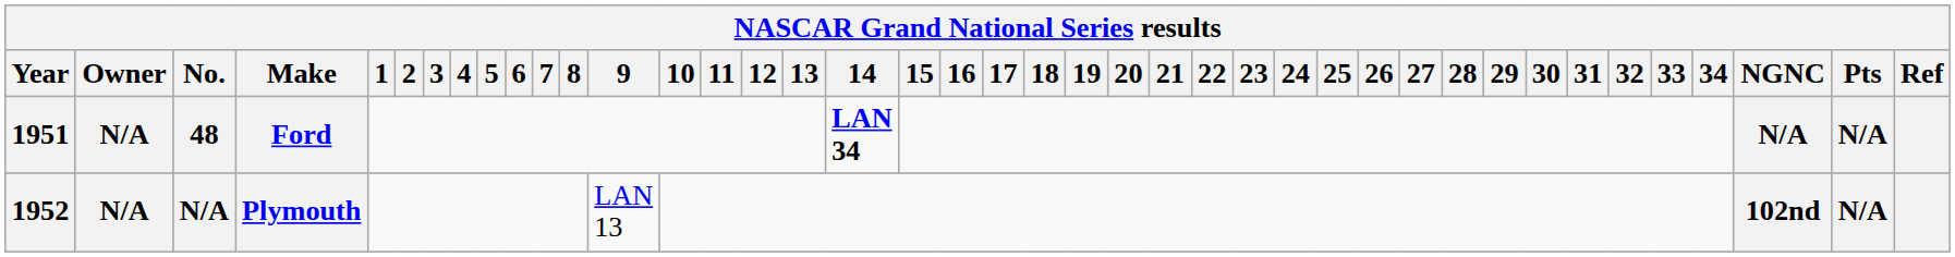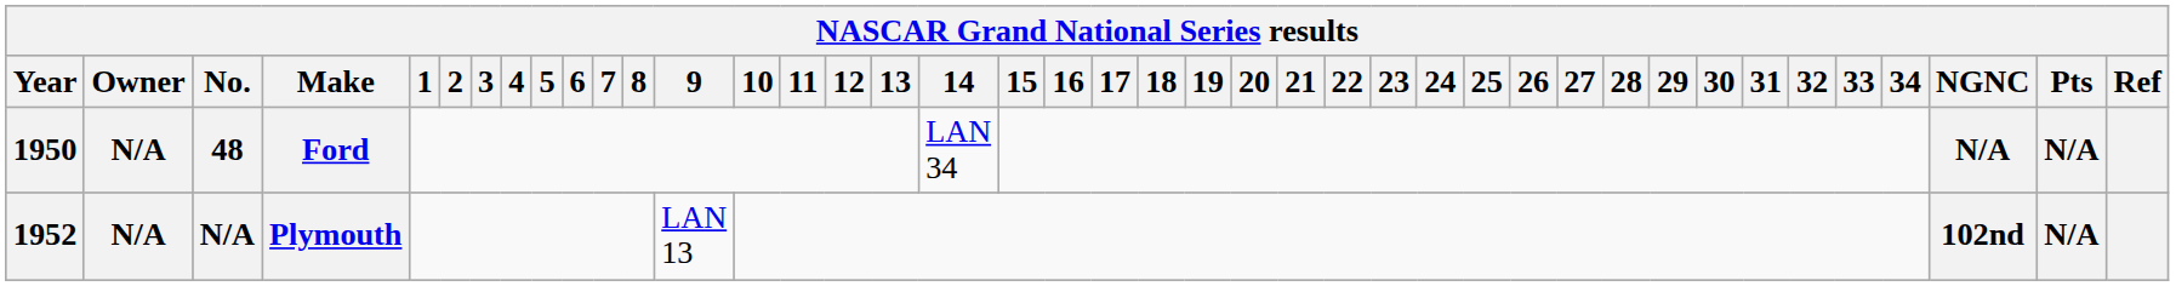48 | Year: 1951 -> 1950
48 | 14: bold -> normal
